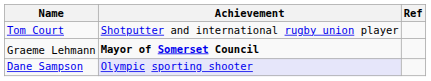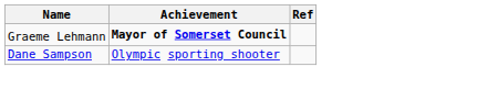- row: Tom Court | Shotputter and international rugby union player
Dane Sampson | Achievement: lavender background -> no background
